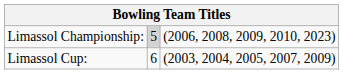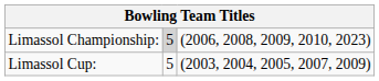Limassol Cup: | column 2: 6 -> 5
